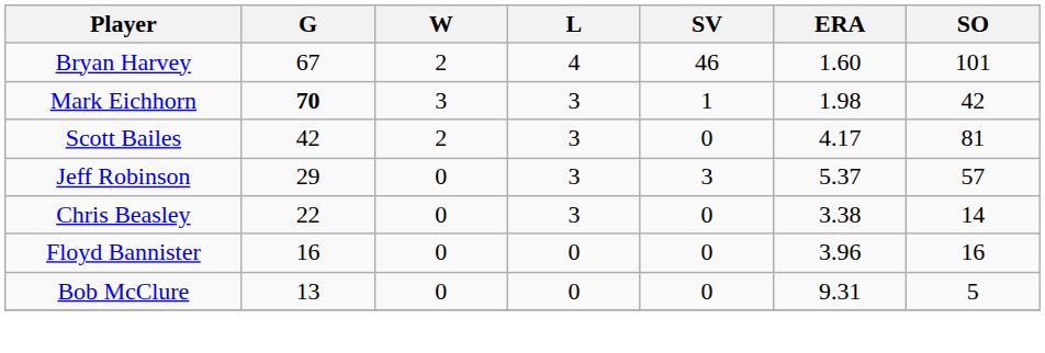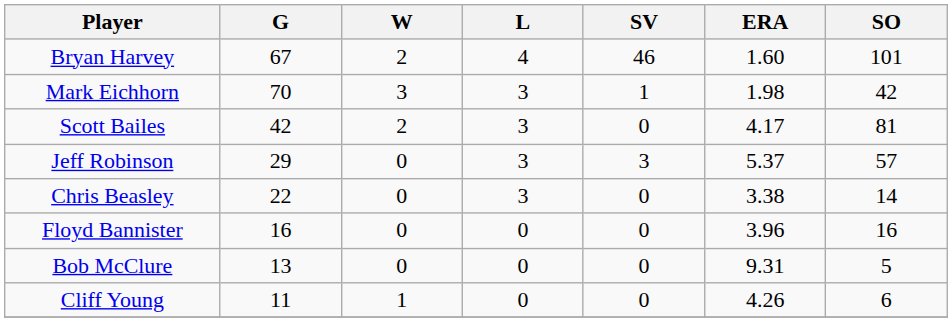Mark Eichhorn | G: bold -> normal
+ row: Cliff Young | 11 | 1 | 0 | 0 | 4.26 | 6
